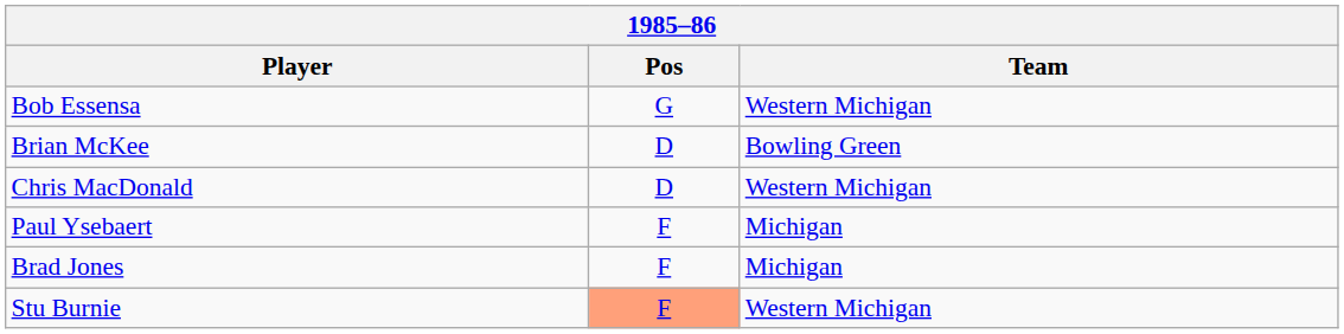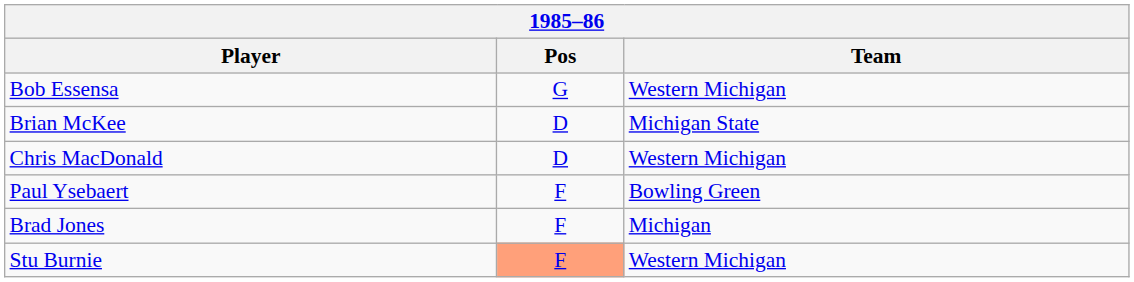Brian McKee | Team: Bowling Green -> Michigan State
Paul Ysebaert | Team: Michigan -> Bowling Green
